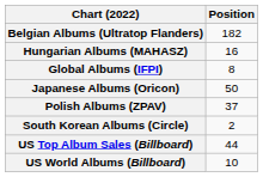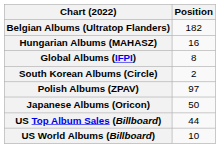rows swapped: Japanese Albums (Oricon) <-> South Korean Albums (Circle)
Polish Albums (ZPAV) | Position: 37 -> 97
